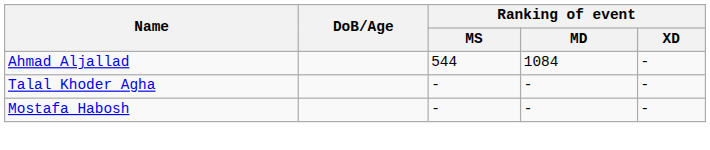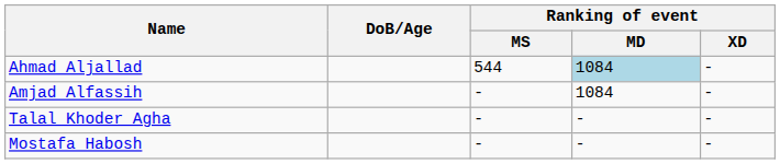Ahmad Aljallad | Ranking of event / MD: no background -> lightblue background
+ row: Amjad Alfassih | - | 1084 | -
